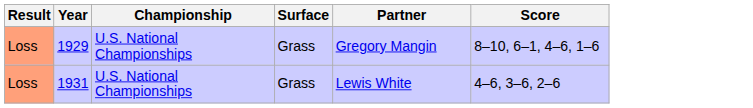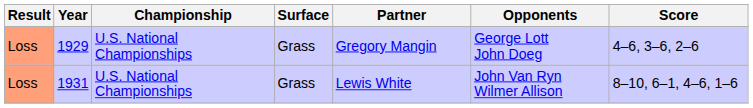+ column: Opponents | George Lott John Doeg | John Van Ryn Wilmer Allison
1929 | Score: 8–10, 6–1, 4–6, 1–6 -> 4–6, 3–6, 2–6
1931 | Score: 4–6, 3–6, 2–6 -> 8–10, 6–1, 4–6, 1–6
